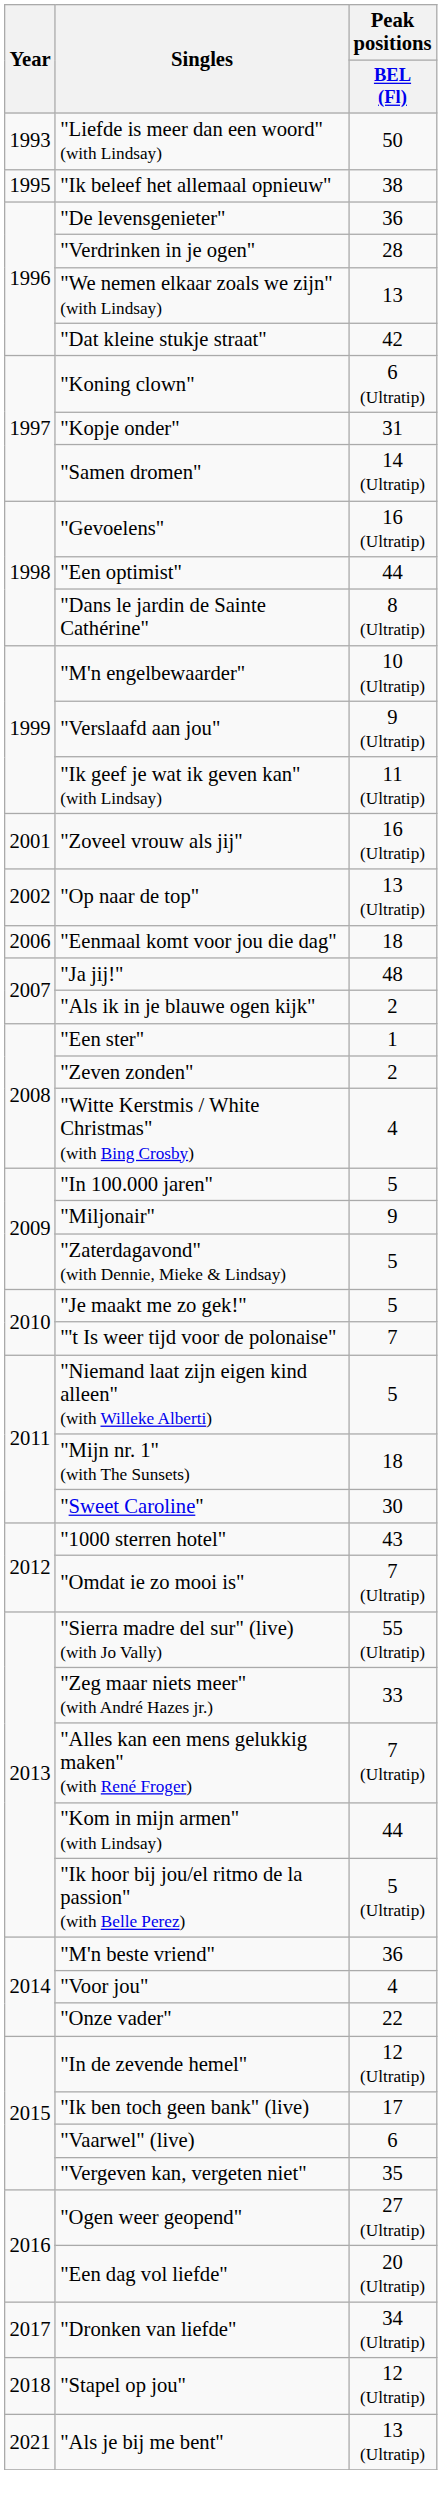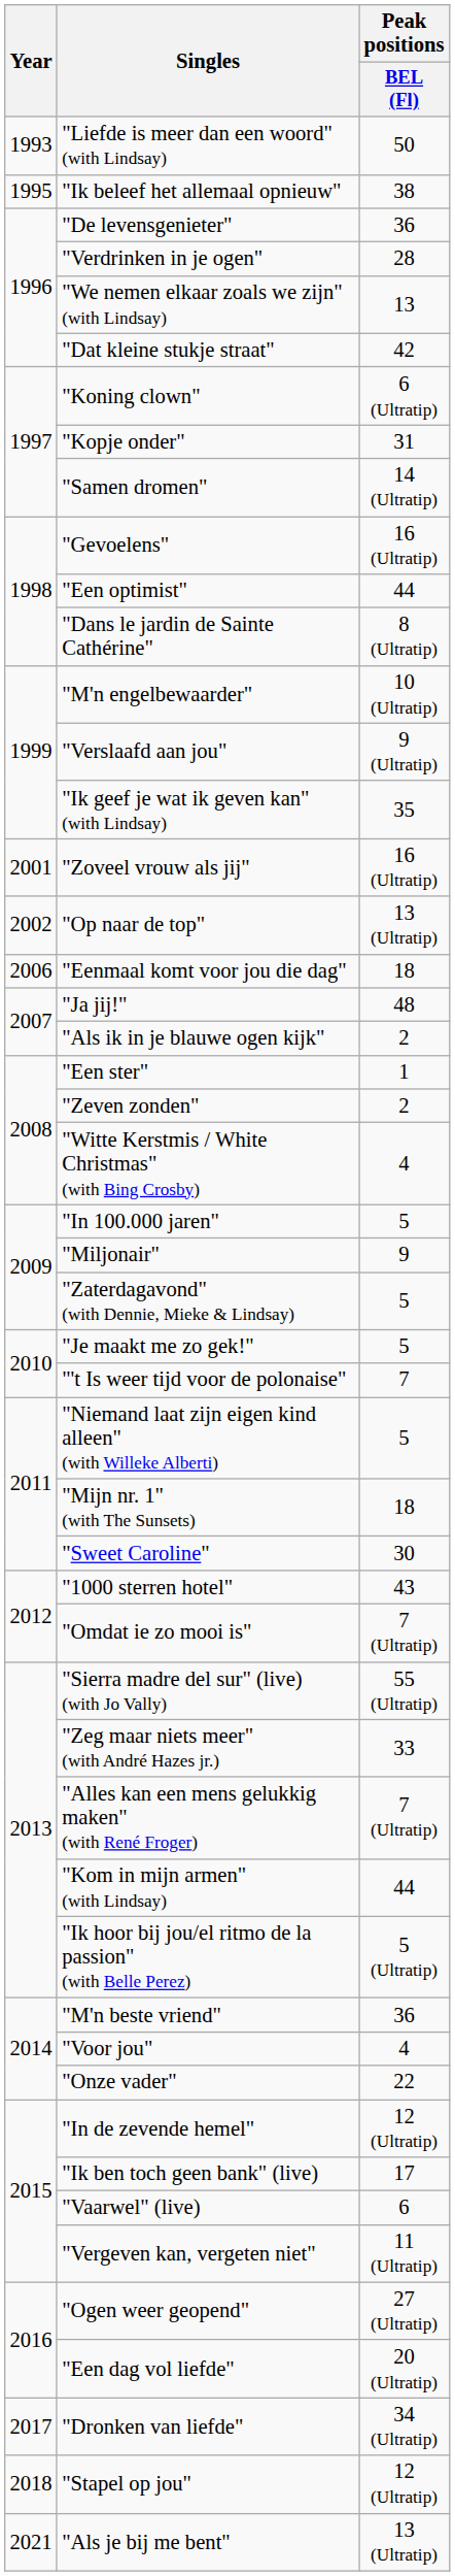"Ik geef je wat ik geven kan" (with Lindsay) | Peak positions / BEL (Fl): 11 (Ultratip) -> 35
"Vergeven kan, vergeten niet" | Peak positions / BEL (Fl): 35 -> 11 (Ultratip)
